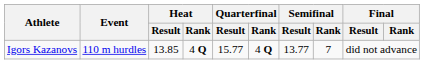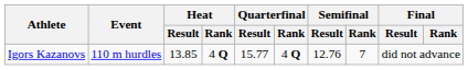Igors Kazanovs | Semifinal / Result: 13.77 -> 12.76
